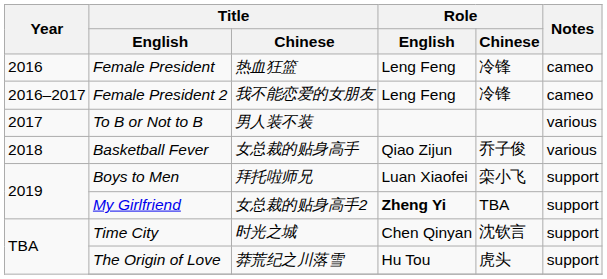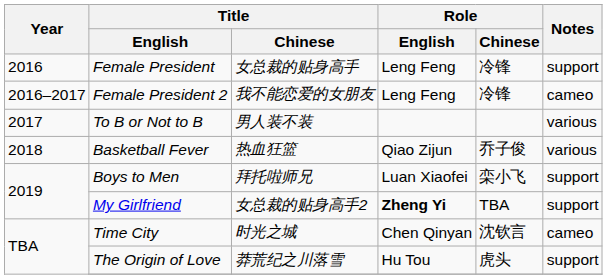Female President | Title / Chinese: 热血狂篮 -> 女总裁的贴身高手
Female President | Notes: cameo -> support
Basketball Fever | Title / Chinese: 女总裁的贴身高手 -> 热血狂篮
Time City | Notes: support -> cameo
